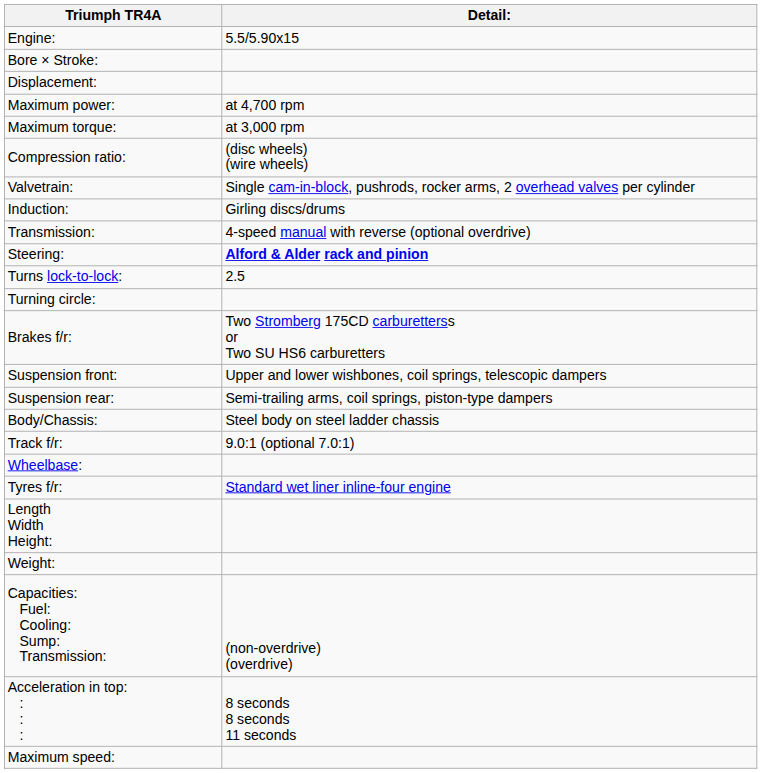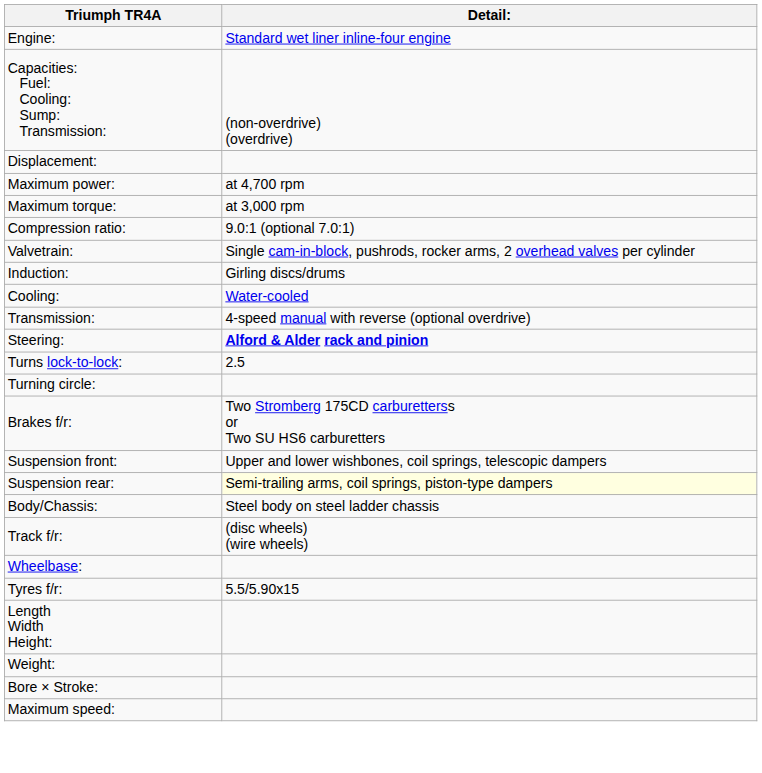Engine: | Detail:: 5.5/5.90x15 -> Standard wet liner inline-four engine
rows swapped: Bore × Stroke: <-> Capacities: Fuel: Cooling: Sump: Transmission:
Compression ratio: | Detail:: (disc wheels) (wire wheels) -> 9.0:1 (optional 7.0:1)
+ row: Cooling: | Water-cooled
Suspension rear: | Detail:: no background -> lightyellow background
Track f/r: | Detail:: 9.0:1 (optional 7.0:1) -> (disc wheels) (wire wheels)
Tyres f/r: | Detail:: Standard wet liner inline-four engine -> 5.5/5.90x15
- row: Acceleration in top: : : : | 8 seconds 8 seconds 11 seconds
